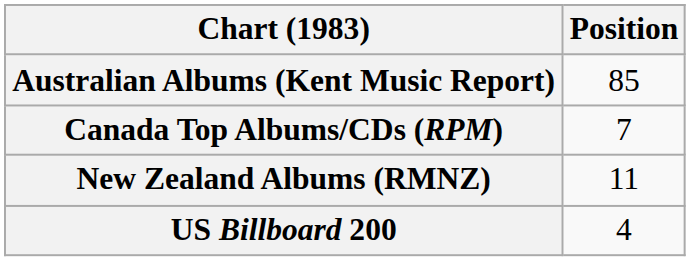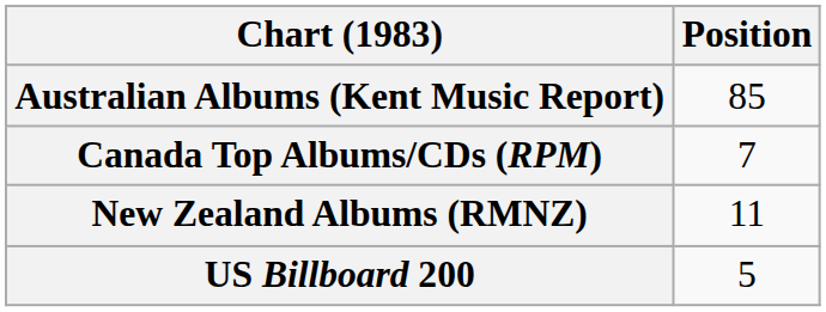US Billboard 200 | Position: 4 -> 5
